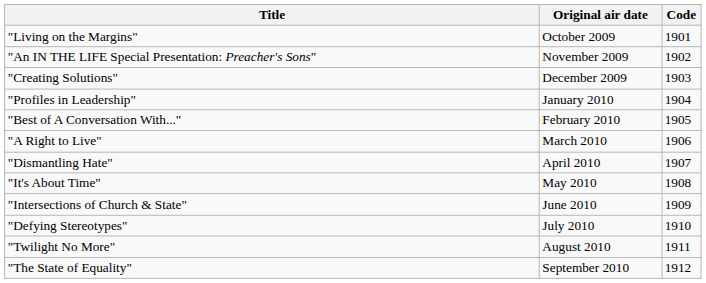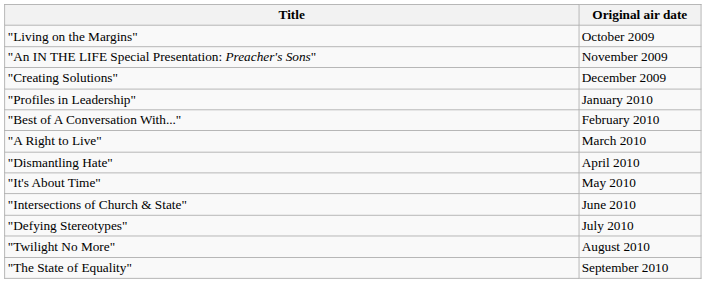- column: Code | 1901 | 1902 | 1903 | 1904 | 1905 | 1906 | 1907 | 1908 | 1909 | 1910 | 1911 | 1912
